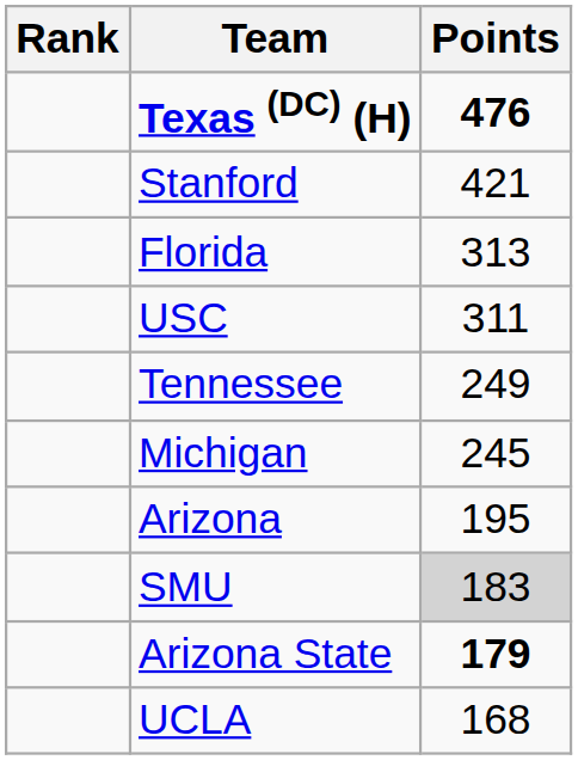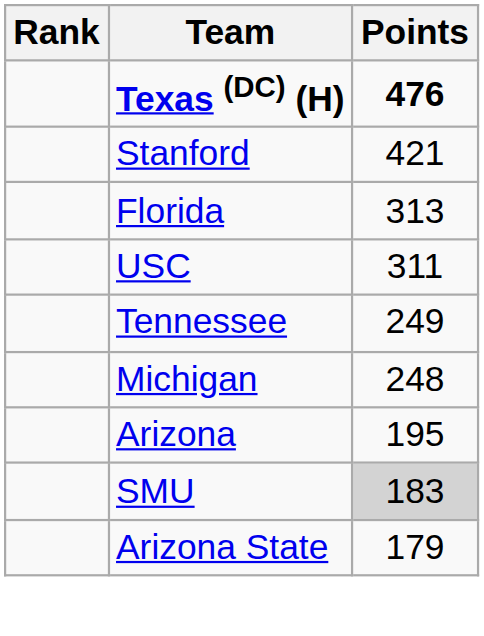Michigan | Points: 245 -> 248
Arizona State | Points: bold -> normal
- row: UCLA | 168
